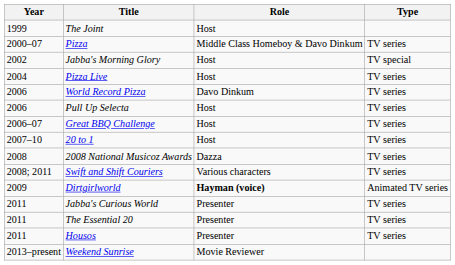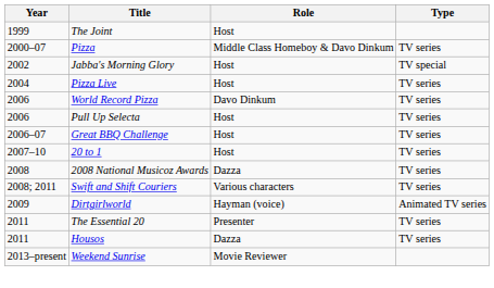Dirtgirlworld | Role: bold -> normal
- row: 2011 | Jabba's Curious World | Presenter | TV series
Housos | Role: Presenter -> Dazza
